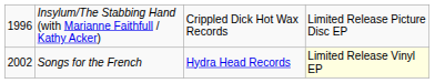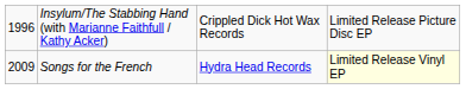Songs for the French | column 1: 2002 -> 2009
